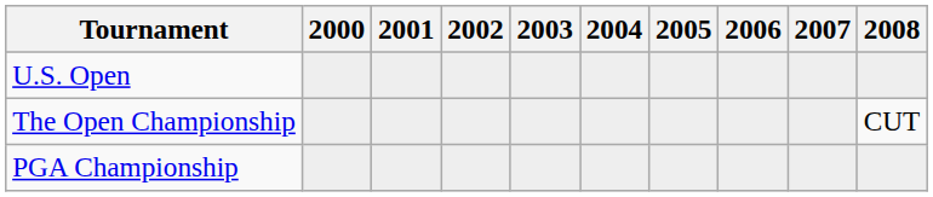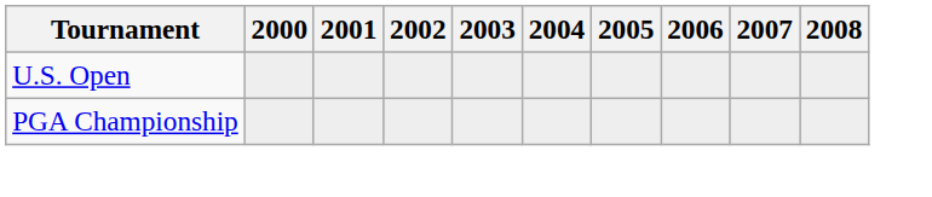- row: The Open Championship | CUT
